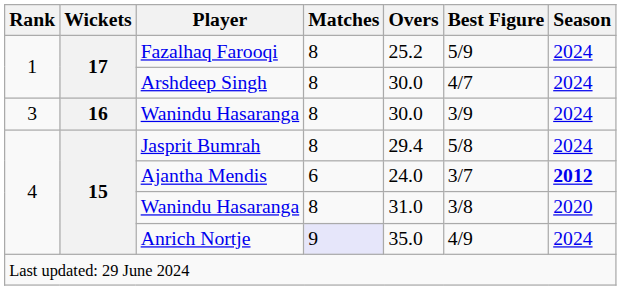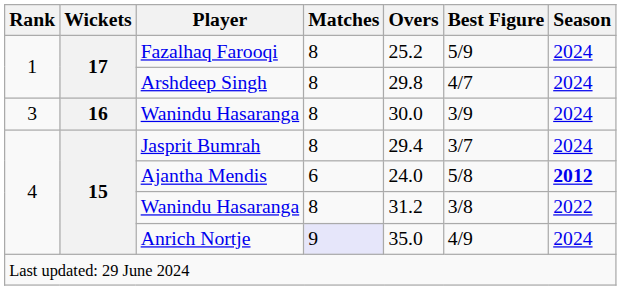Arshdeep Singh | Overs: 30.0 -> 29.8
Jasprit Bumrah | Best Figure: 5/8 -> 3/7
Ajantha Mendis | Best Figure: 3/7 -> 5/8
4 / Wanindu Hasaranga | Overs: 31.0 -> 31.2
4 / Wanindu Hasaranga | Season: 2020 -> 2022
